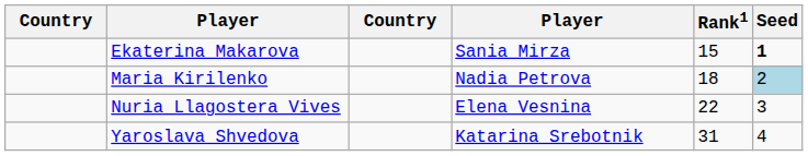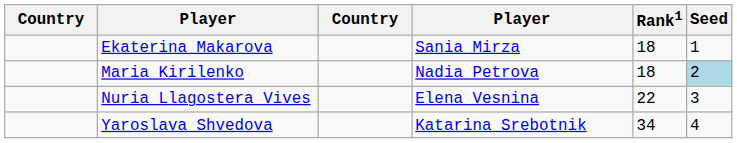Ekaterina Makarova | Rank1: 15 -> 18
Ekaterina Makarova | Seed: bold -> normal
Yaroslava Shvedova | Rank1: 31 -> 34
